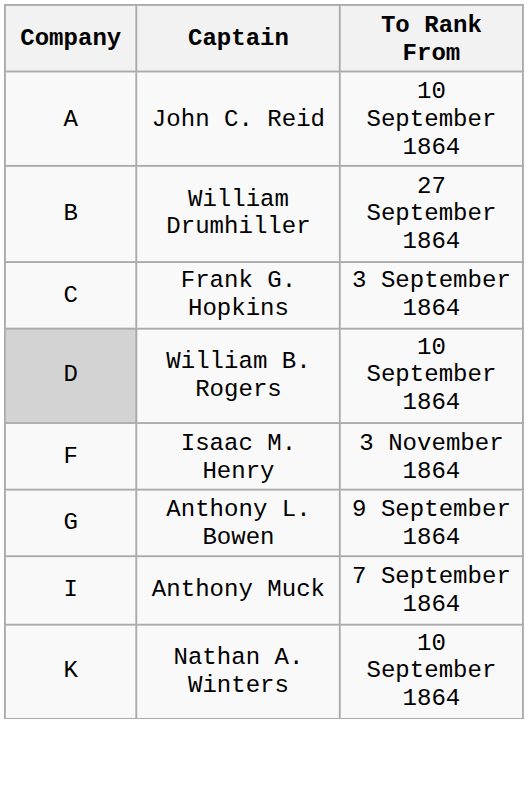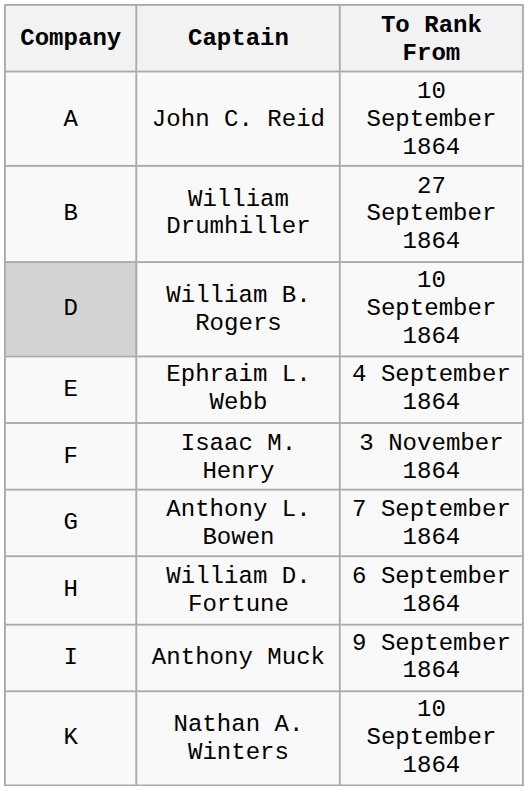- row: C | Frank G. Hopkins | 3 September 1864
+ row: E | Ephraim L. Webb | 4 September 1864
Anthony L. Bowen | To Rank From: 9 September 1864 -> 7 September 1864
+ row: H | William D. Fortune | 6 September 1864
Anthony Muck | To Rank From: 7 September 1864 -> 9 September 1864
